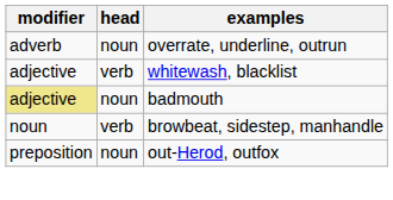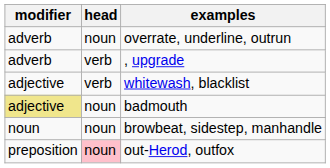+ row: adverb | verb | , upgrade
browbeat, sidestep, manhandle | head: verb -> noun
out-Herod, outfox | head: no background -> pink background
